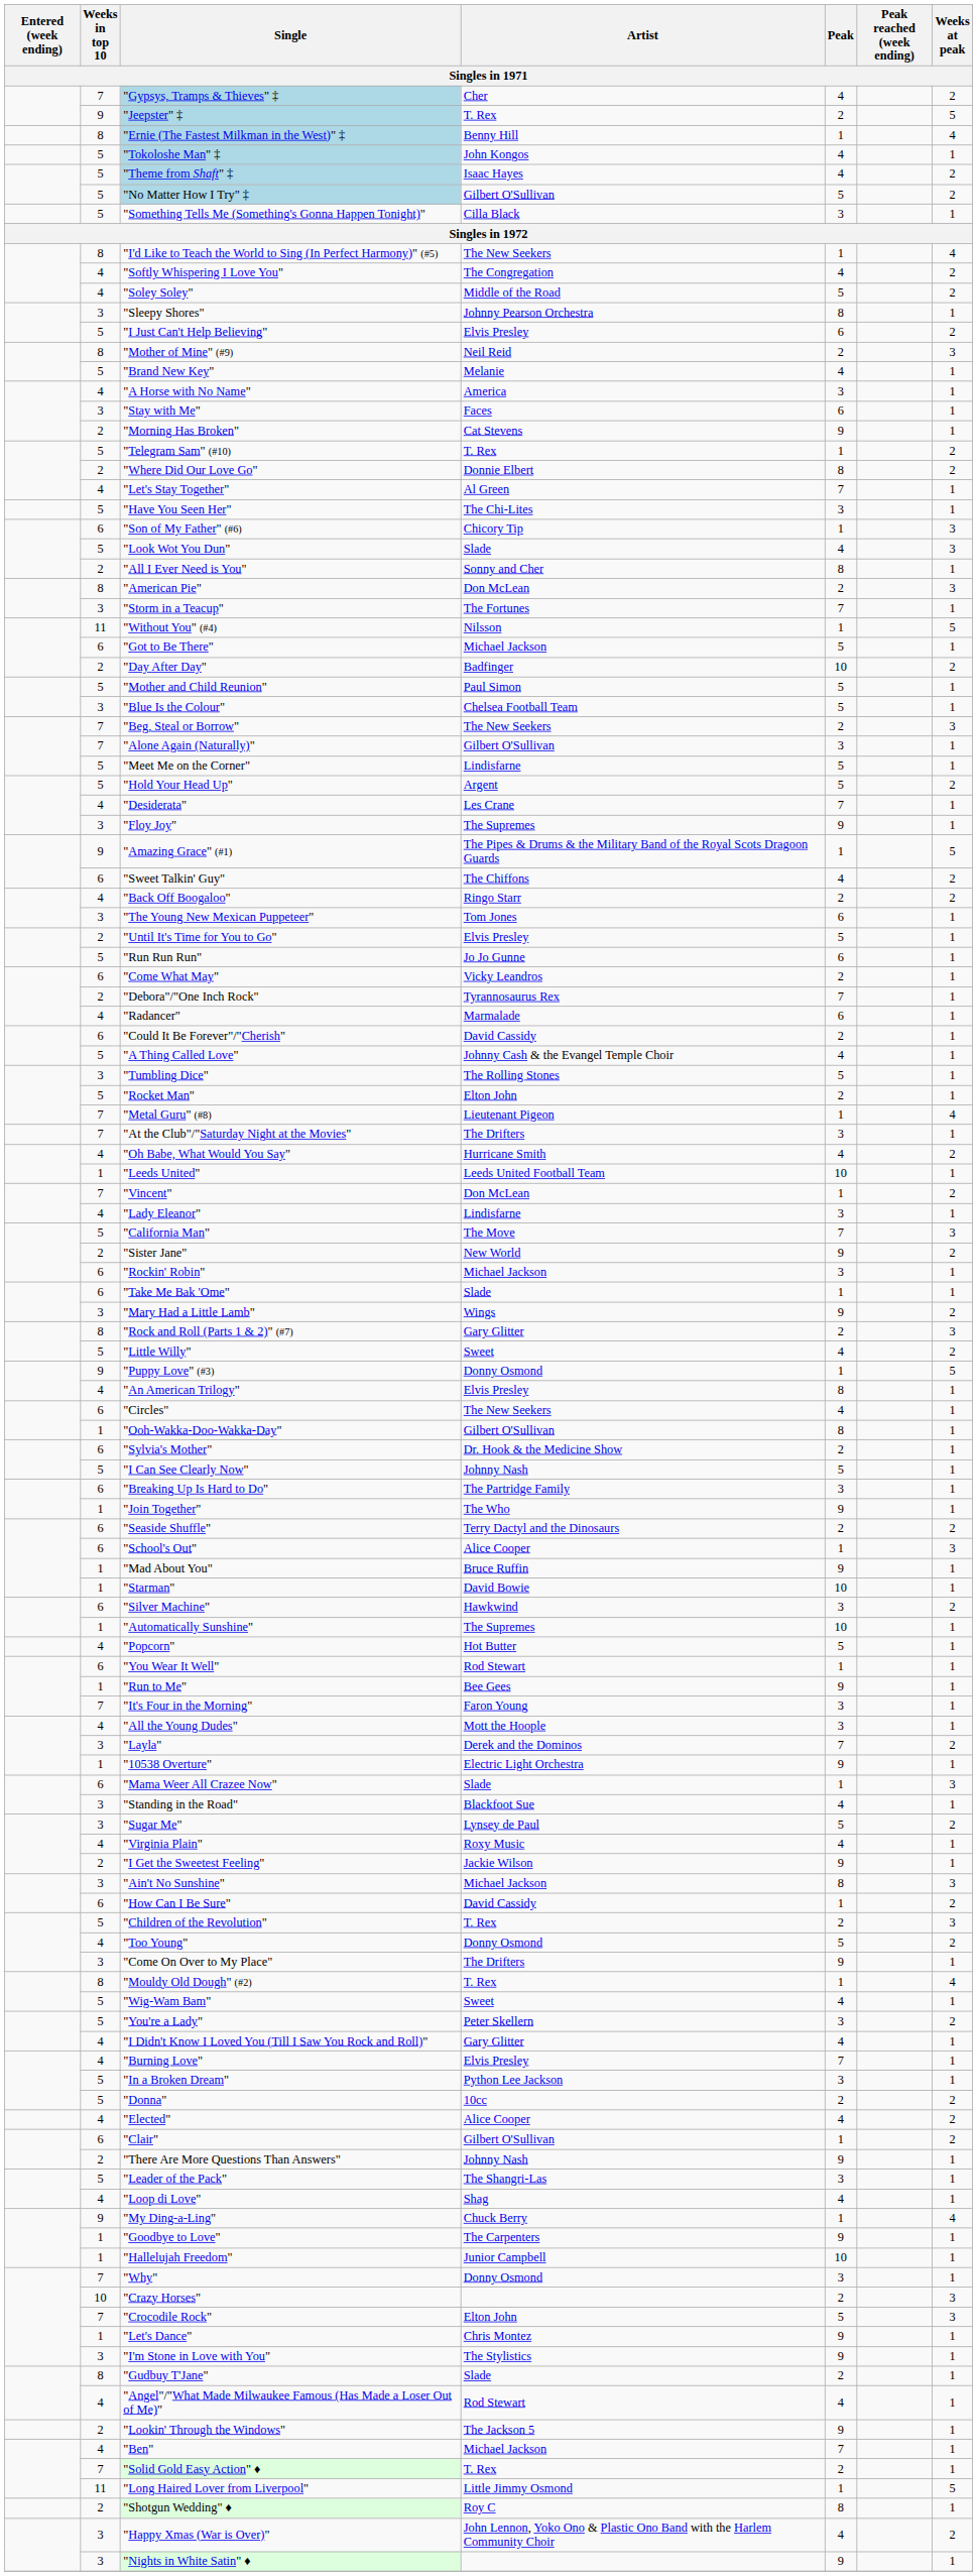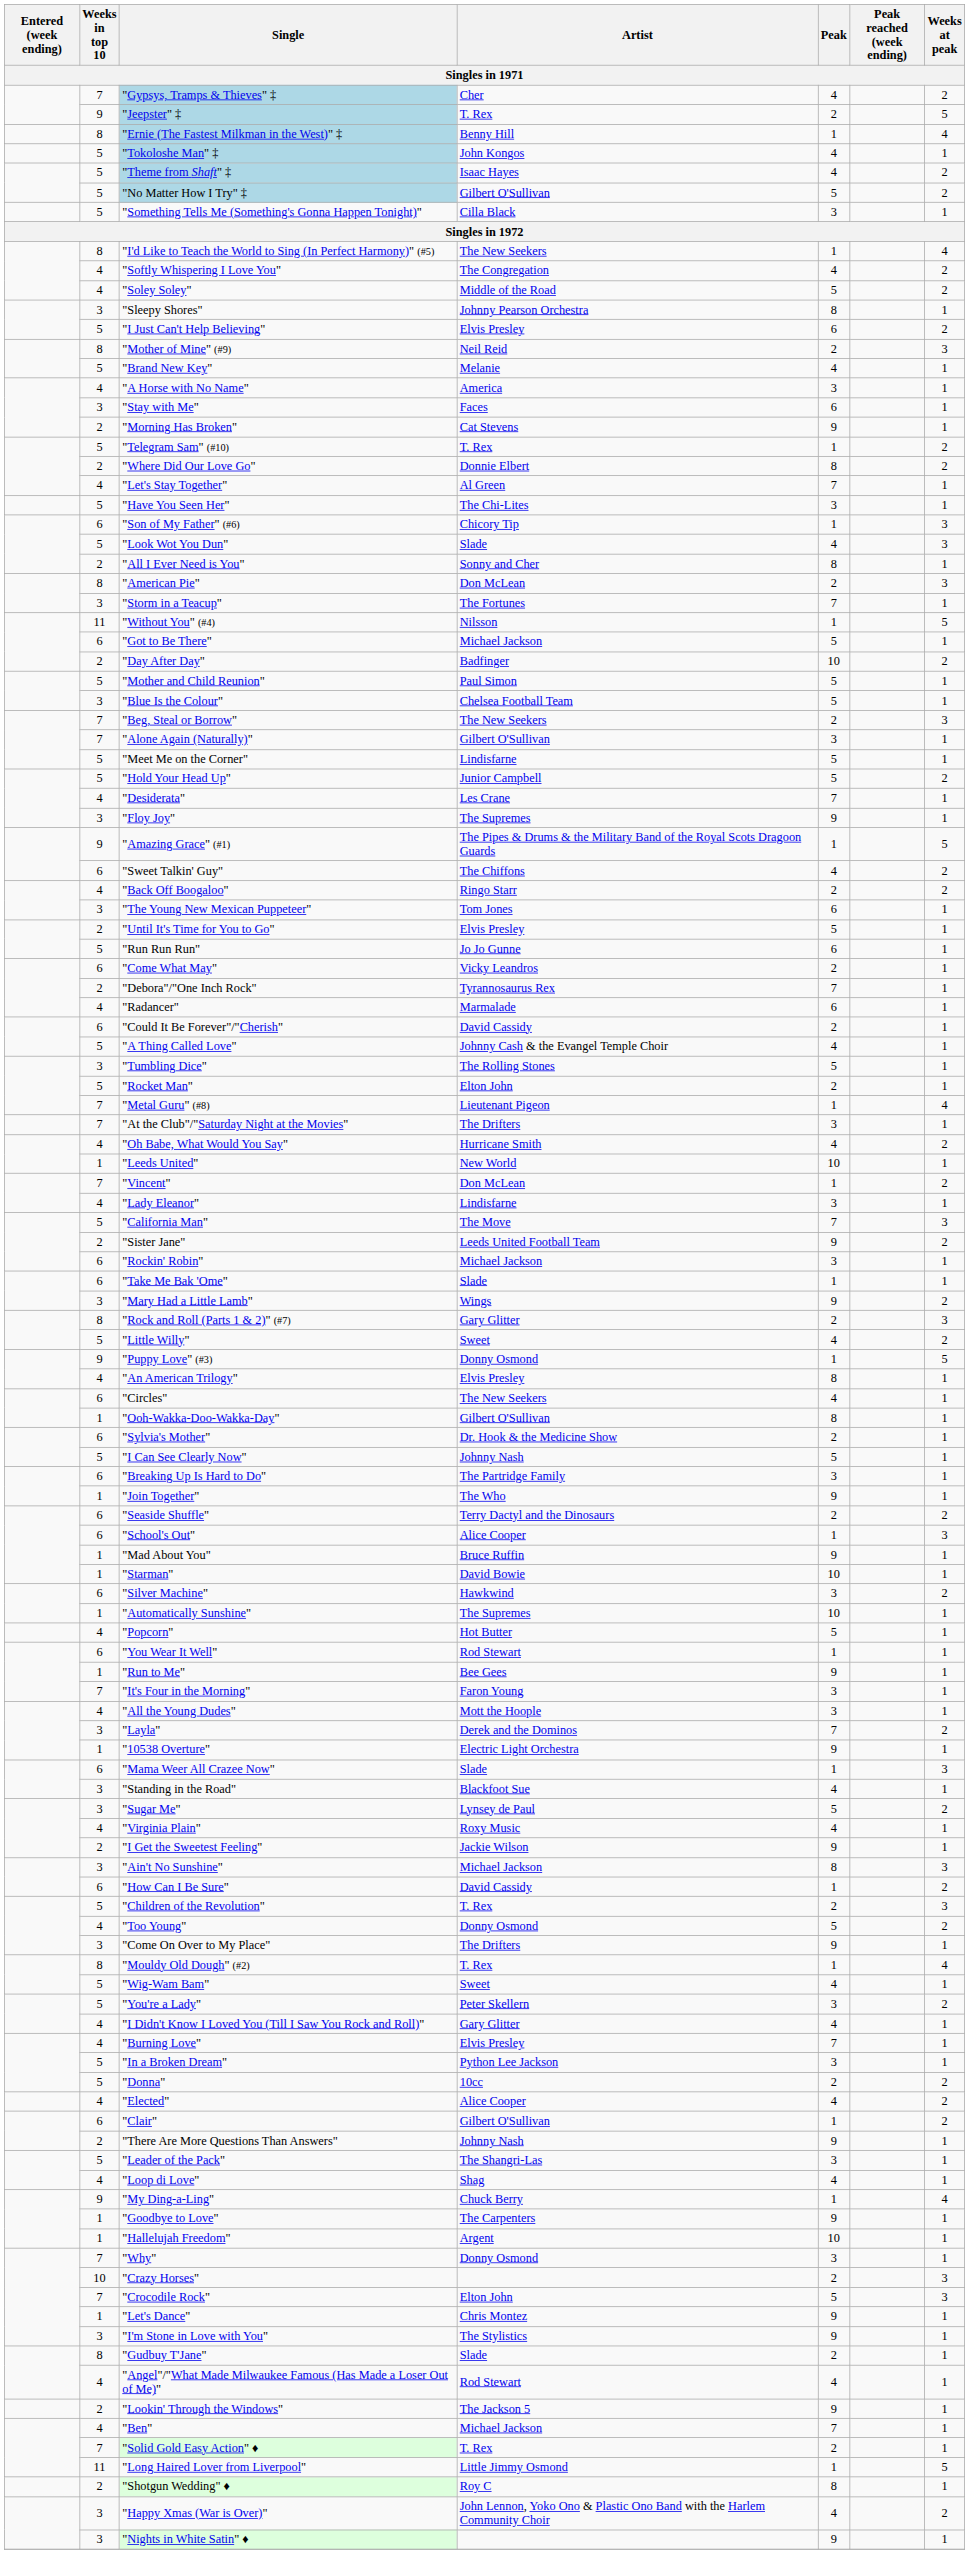"Hold Your Head Up" | Artist: Argent -> Junior Campbell
"Leeds United" | Artist: Leeds United Football Team -> New World
"Sister Jane" | Artist: New World -> Leeds United Football Team
"Hallelujah Freedom" | Artist: Junior Campbell -> Argent
